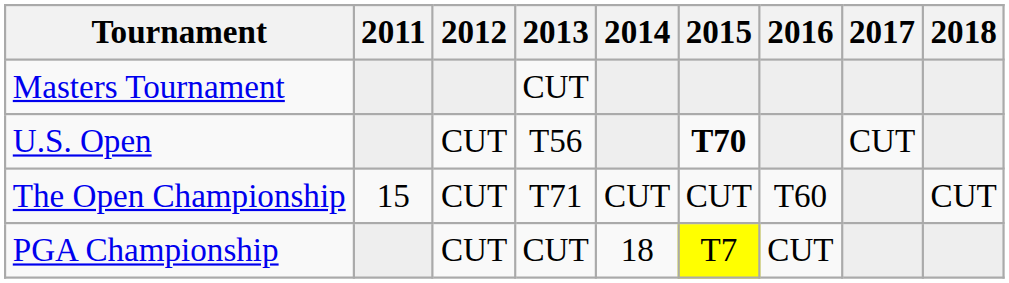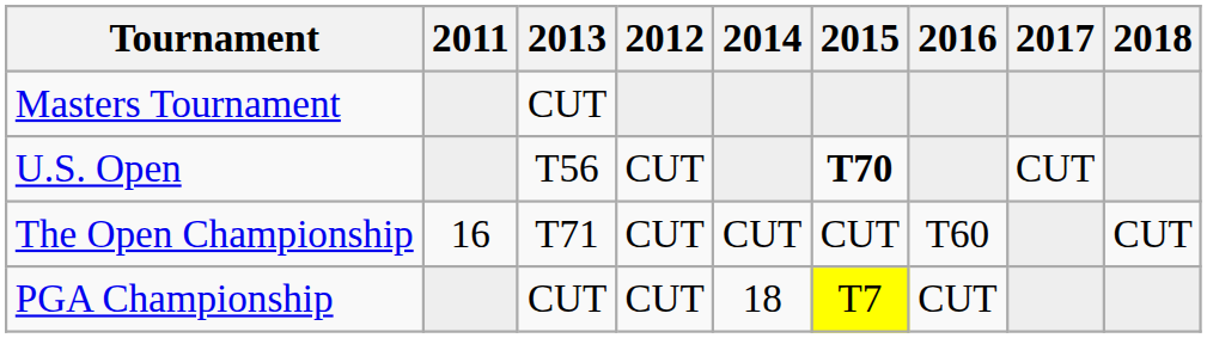columns swapped: 2012 <-> 2013
The Open Championship | 2011: 15 -> 16
